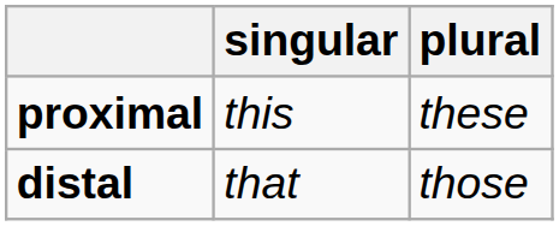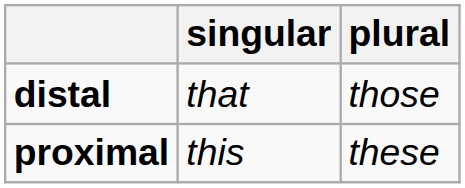rows swapped: proximal <-> distal
